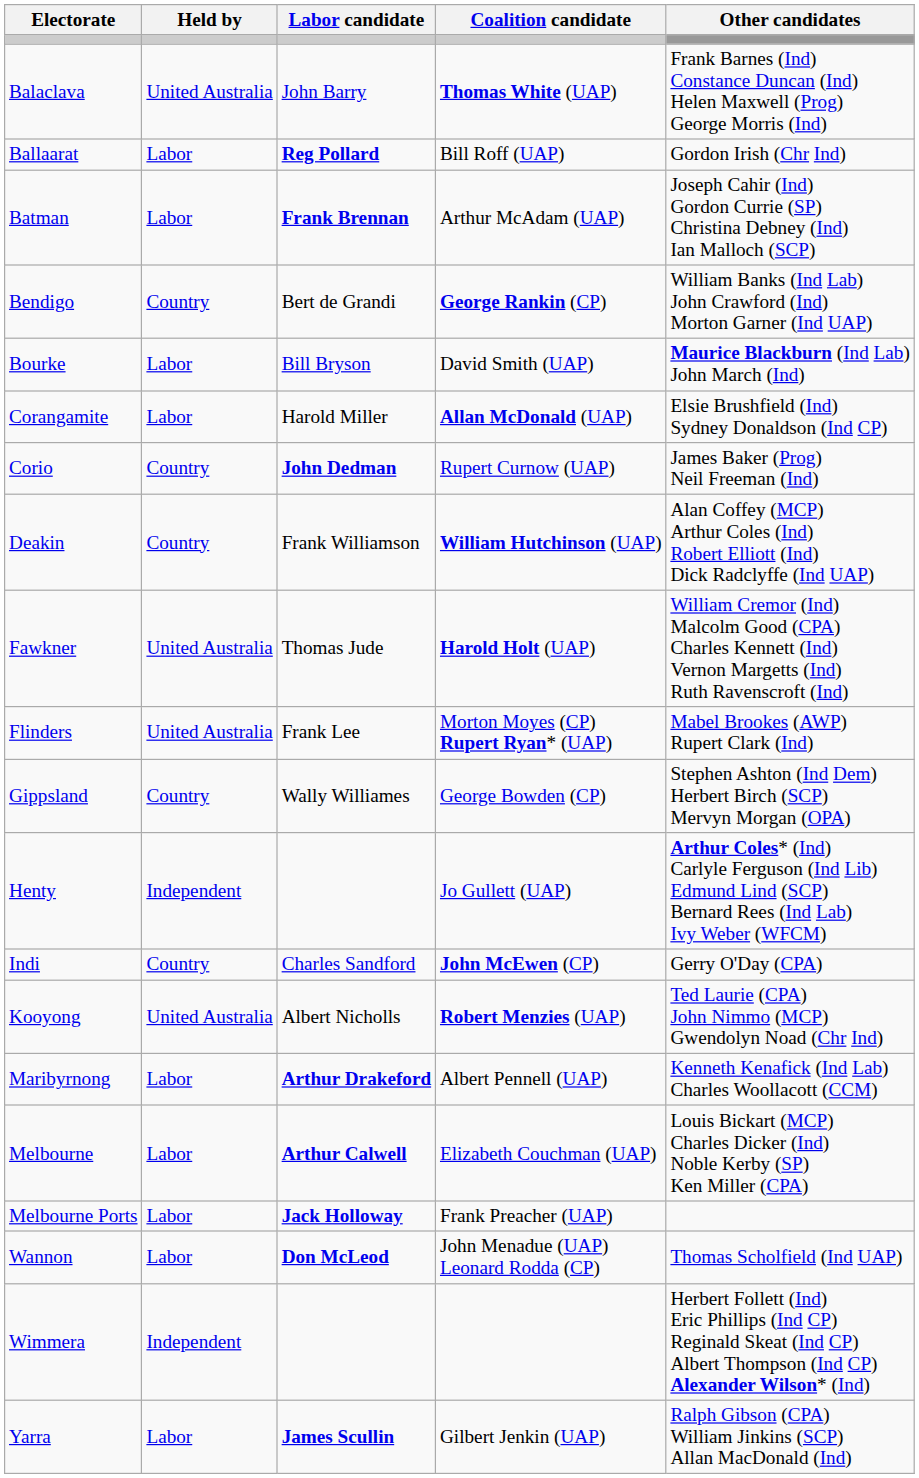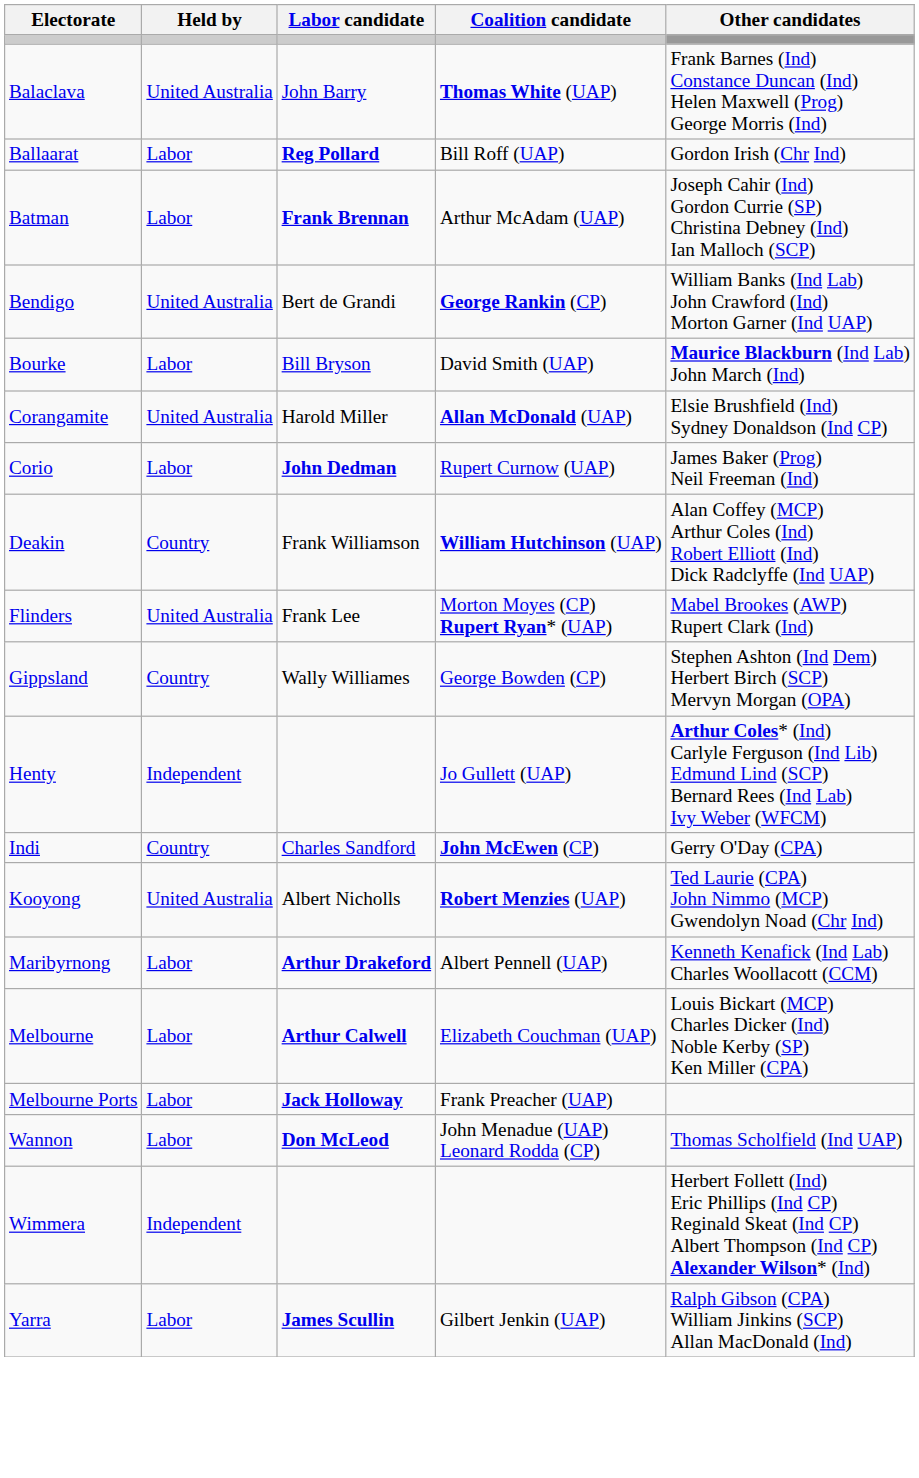Bendigo | Held by: Country -> United Australia
Corangamite | Held by: Labor -> United Australia
Corio | Held by: Country -> Labor
- row: Fawkner | United Australia | Thomas Jude | Harold Holt (UAP) | William Cremor (Ind) Malcolm Good (CPA) Charles Kennett (Ind) Vernon Margetts (Ind) Ruth Ravenscroft (Ind)
